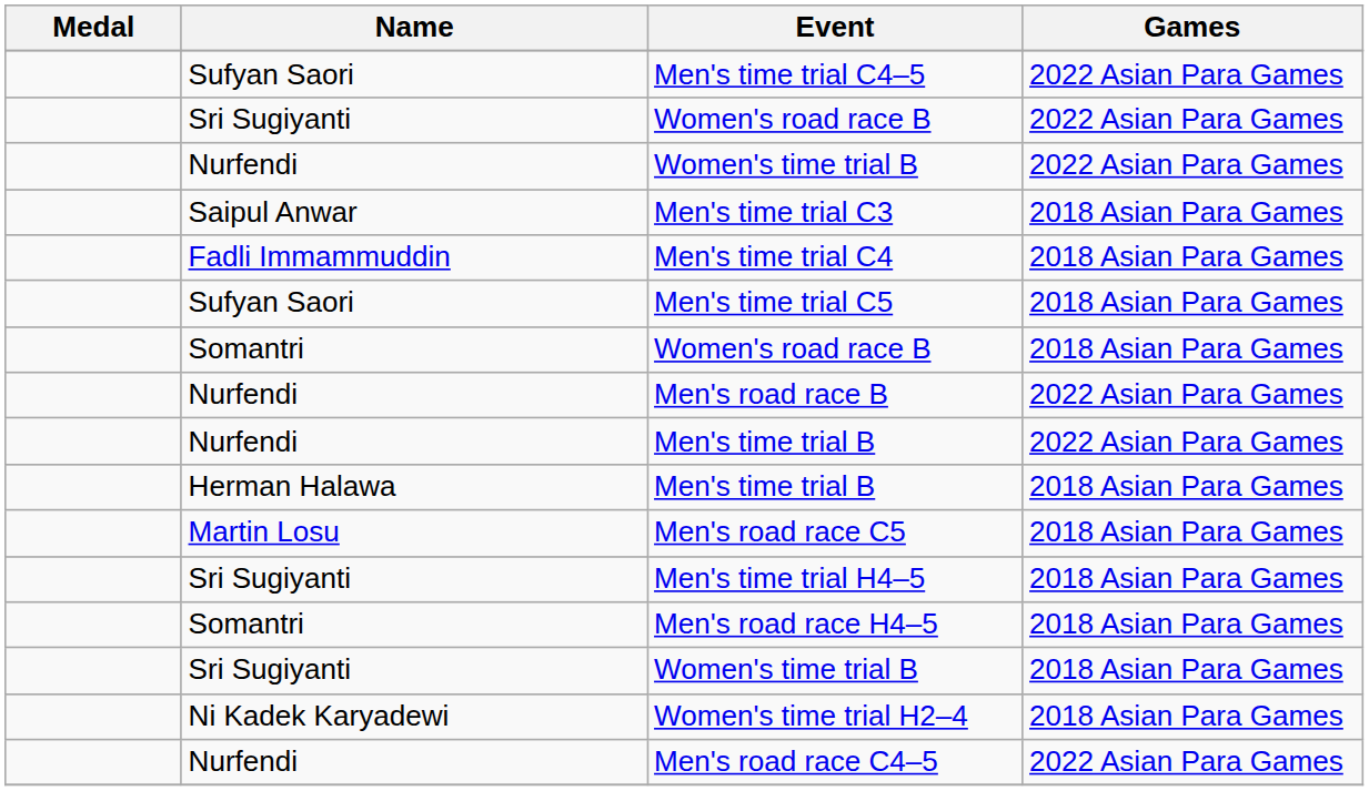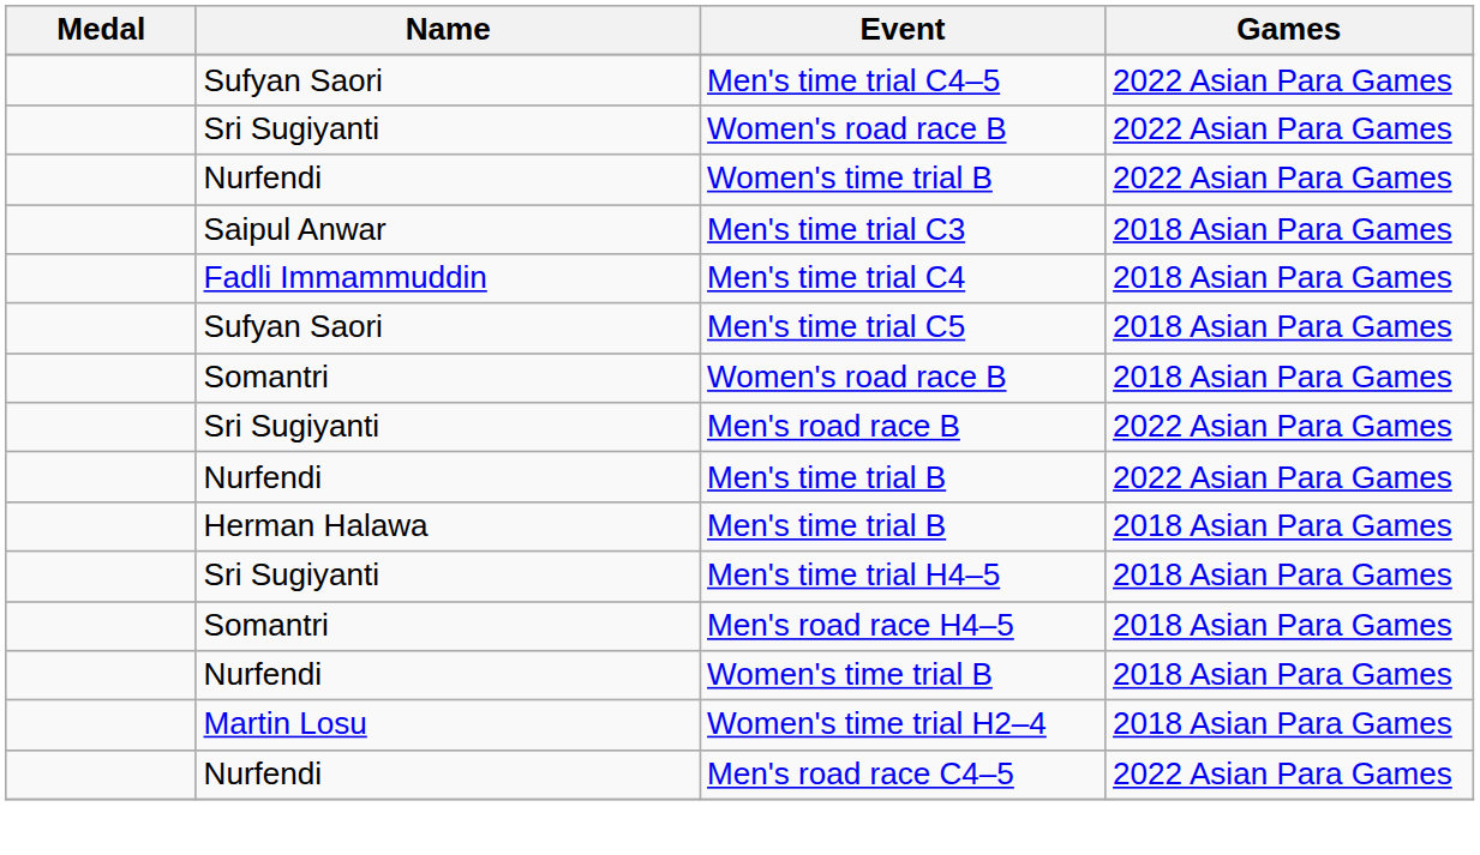Men's road race B | Name: Nurfendi -> Sri Sugiyanti
- row: Martin Losu | Men's road race C5 | 2018 Asian Para Games
Women's time trial B / 2018 Asian Para Games | Name: Sri Sugiyanti -> Nurfendi
Women's time trial H2–4 | Name: Ni Kadek Karyadewi -> Martin Losu
